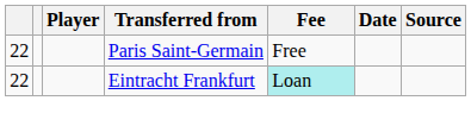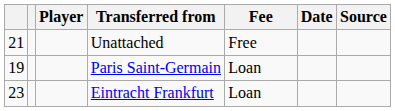+ row: 21 | Unattached | Free
Paris Saint-Germain | column 1: 22 -> 19
Paris Saint-Germain | Fee: Free -> Loan
Eintracht Frankfurt | column 1: 22 -> 23
Eintracht Frankfurt | Fee: paleturquoise background -> no background
